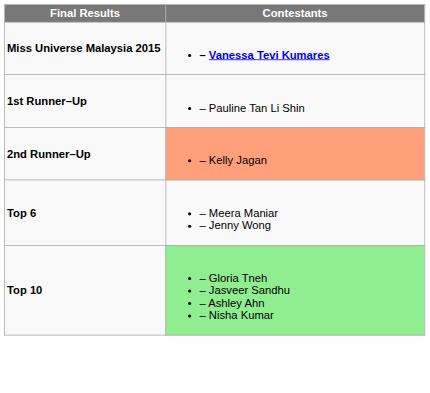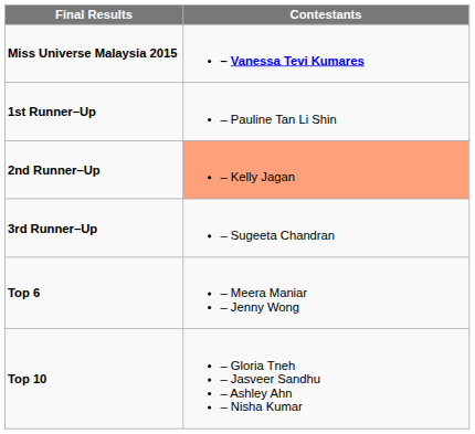+ row: 3rd Runner–Up | – Sugeeta Chandran
Top 10 | Contestants: lightgreen background -> no background
